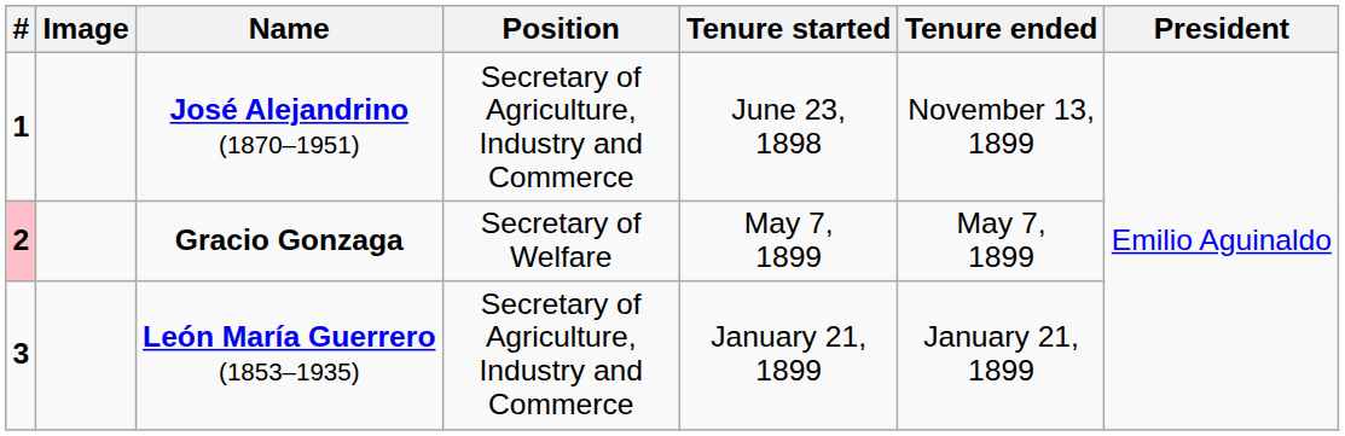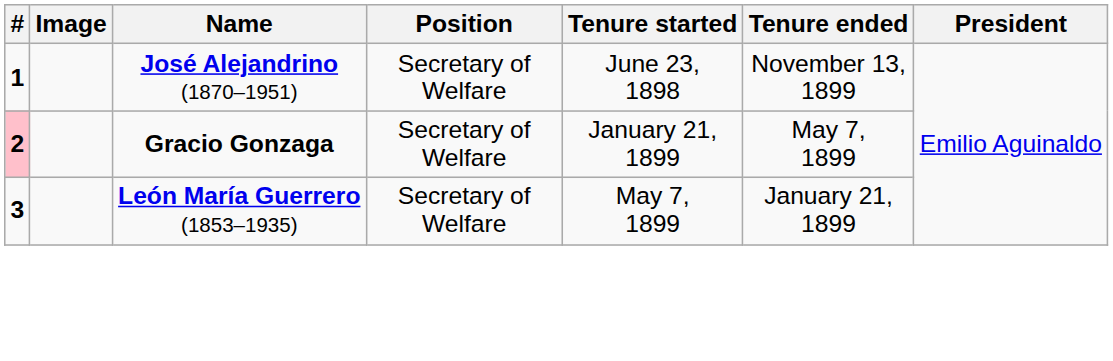José Alejandrino (1870–1951) | Position: Secretary of Agriculture, Industry and Commerce -> Secretary of Welfare
Gracio Gonzaga | Tenure started: May 7, 1899 -> January 21, 1899
León María Guerrero (1853–1935) | Position: Secretary of Agriculture, Industry and Commerce -> Secretary of Welfare
León María Guerrero (1853–1935) | Tenure started: January 21, 1899 -> May 7, 1899
